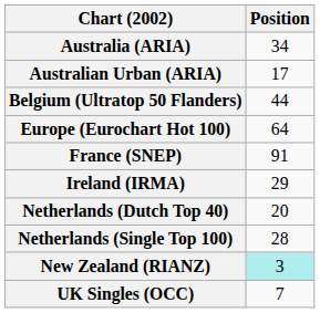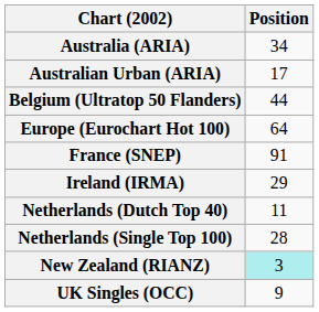Netherlands (Dutch Top 40) | Position: 20 -> 11
UK Singles (OCC) | Position: 7 -> 9
